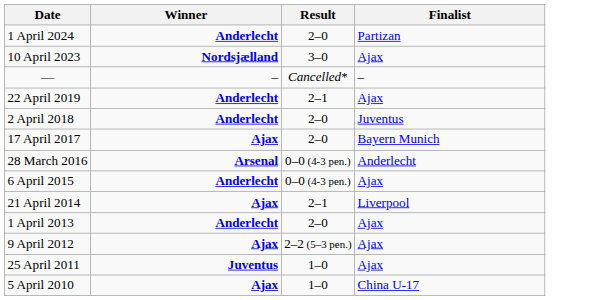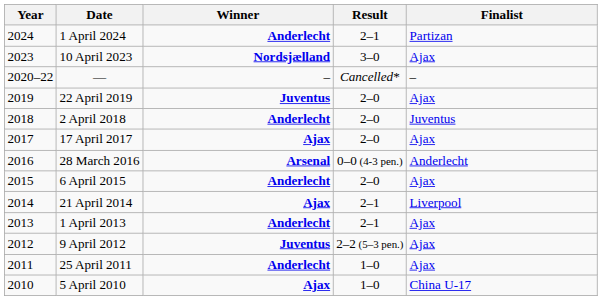+ column: Year | 2024 | 2023 | 2020–22 | 2019 | 2018 | 2017 | 2016 | 2015 | 2014 | 2013 | 2012 | 2011 | 2010
1 April 2024 | Result: 2–0 -> 2–1
22 April 2019 | Winner: Anderlecht -> Juventus
22 April 2019 | Result: 2–1 -> 2–0
17 April 2017 | Finalist: Bayern Munich -> Ajax
6 April 2015 | Result: 0–0 (4-3 pen.) -> 2–0
1 April 2013 | Result: 2–0 -> 2–1
9 April 2012 | Winner: Ajax -> Juventus
25 April 2011 | Winner: Juventus -> Anderlecht
